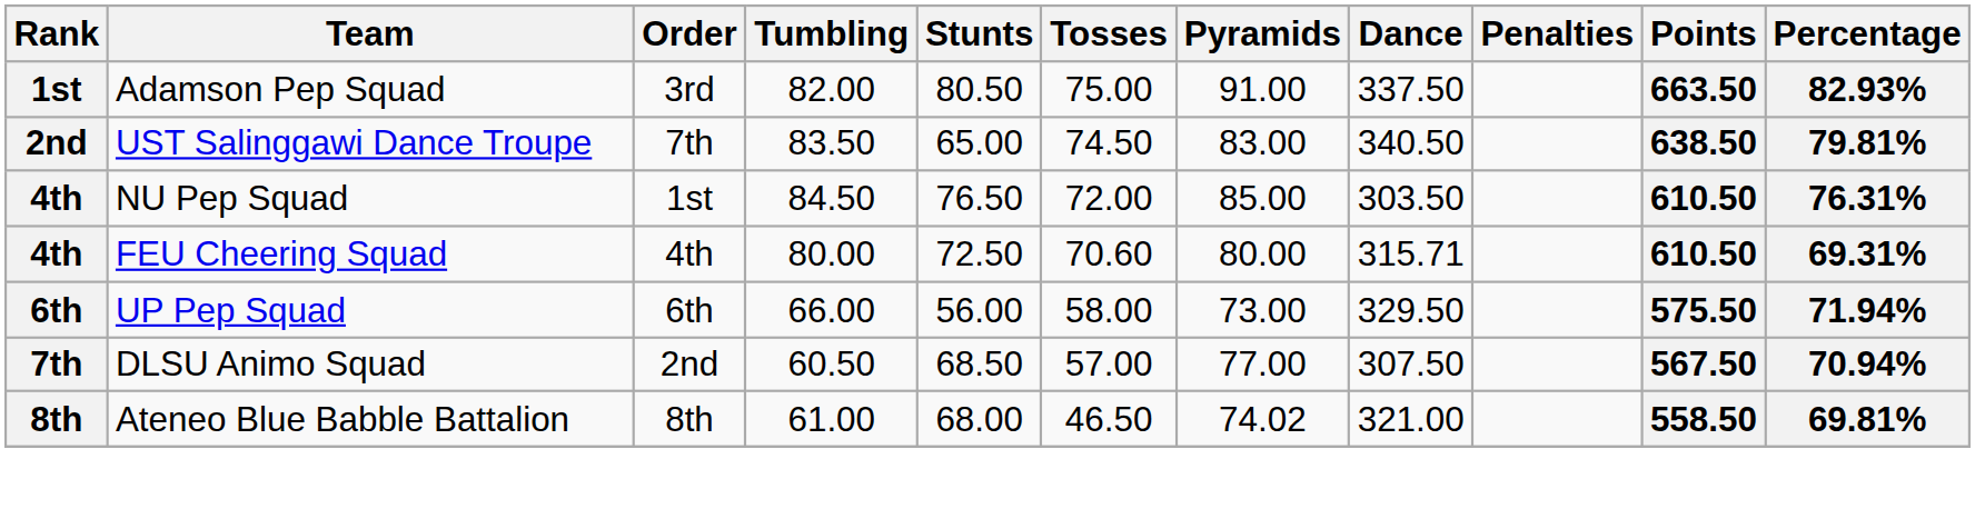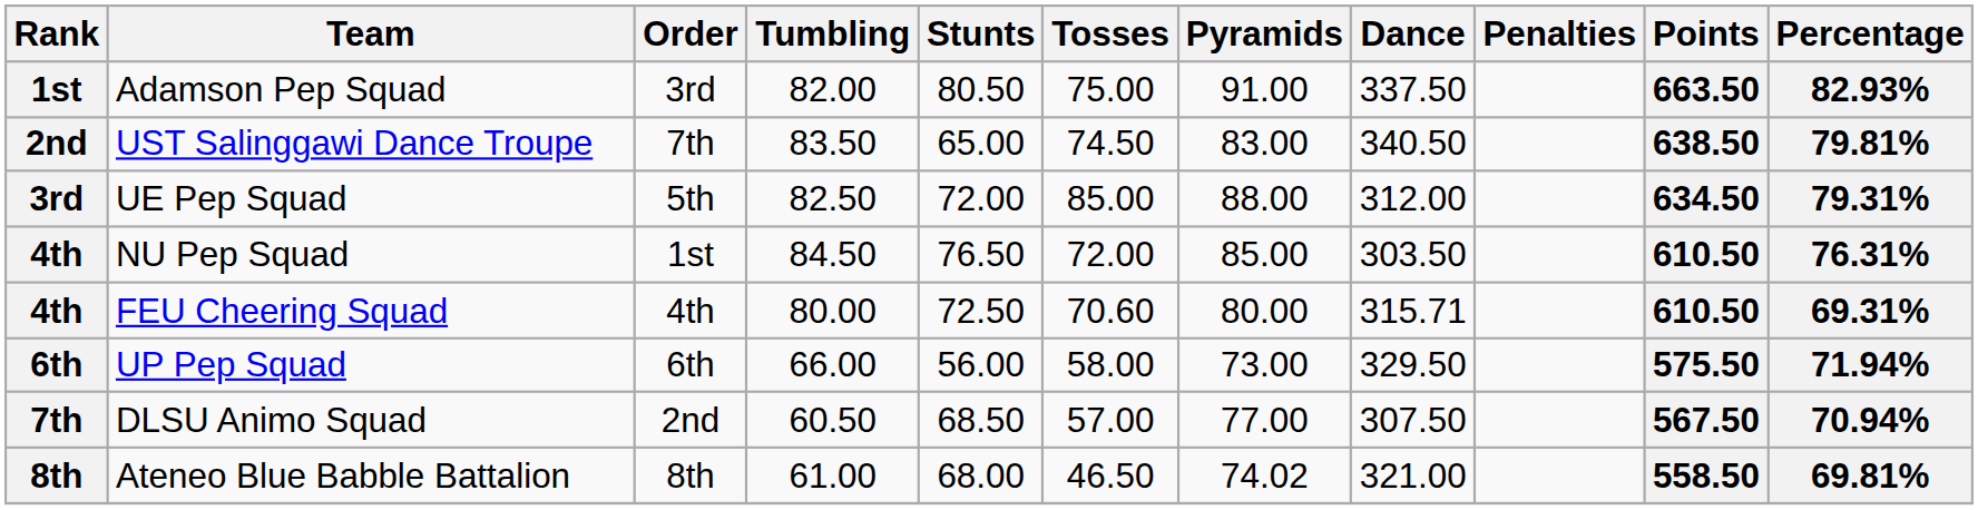+ row: 3rd | UE Pep Squad | 5th | 82.50 | 72.00 | 85.00 | 88.00 | 312.00 | 634.50 | 79.31%
